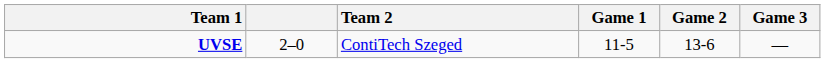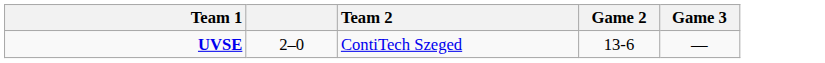- column: Game 1 | 11-5
